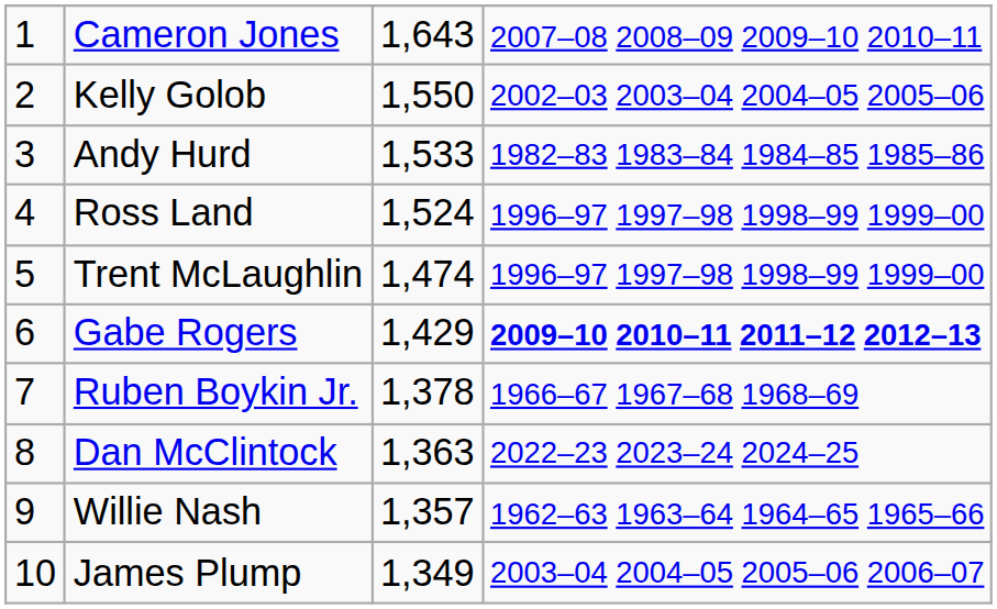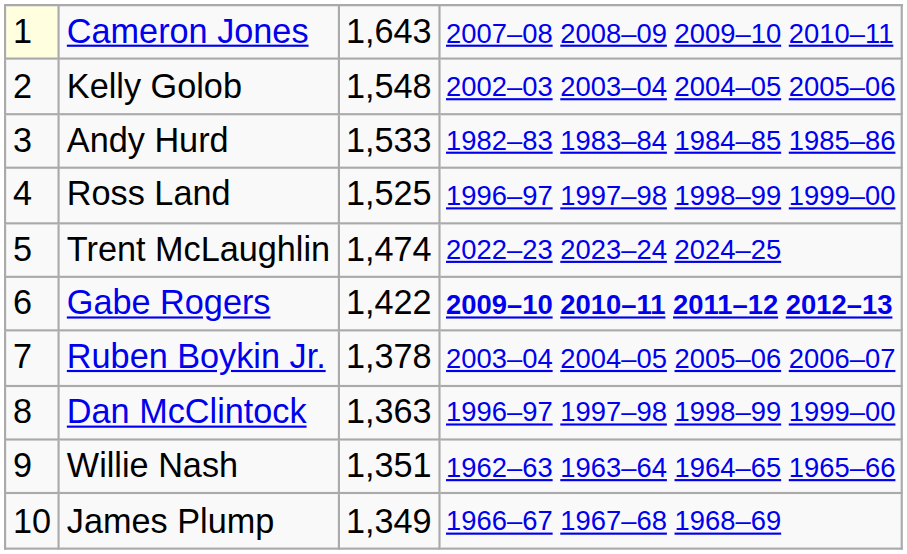Cameron Jones | column 1: no background -> lightyellow background
Kelly Golob | column 3: 1,550 -> 1,548
Ross Land | column 3: 1,524 -> 1,525
Trent McLaughlin | column 4: 1996–97 1997–98 1998–99 1999–00 -> 2022–23 2023–24 2024–25
Gabe Rogers | column 3: 1,429 -> 1,422
Ruben Boykin Jr. | column 4: 1966–67 1967–68 1968–69 -> 2003–04 2004–05 2005–06 2006–07
Dan McClintock | column 4: 2022–23 2023–24 2024–25 -> 1996–97 1997–98 1998–99 1999–00
Willie Nash | column 3: 1,357 -> 1,351
James Plump | column 4: 2003–04 2004–05 2005–06 2006–07 -> 1966–67 1967–68 1968–69
